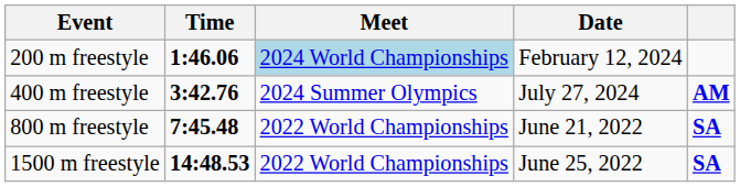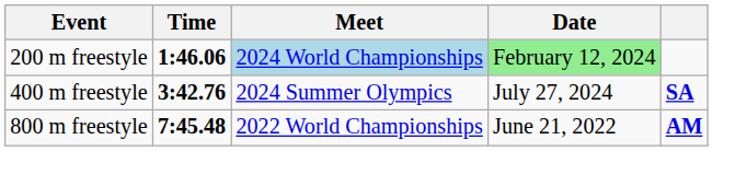200 m freestyle | Date: no background -> lightgreen background
400 m freestyle | column 5: AM -> SA
800 m freestyle | column 5: SA -> AM
- row: 1500 m freestyle | 14:48.53 | 2022 World Championships | June 25, 2022 | SA
